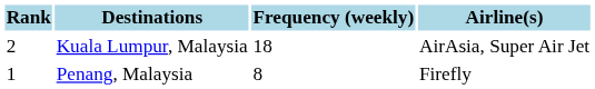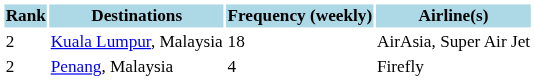Penang, Malaysia | Rank: 1 -> 2
Penang, Malaysia | Frequency (weekly): 8 -> 4
